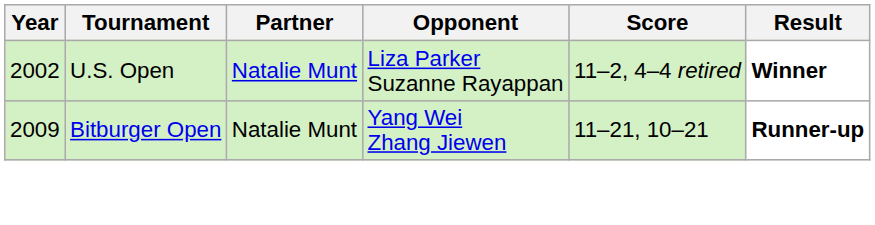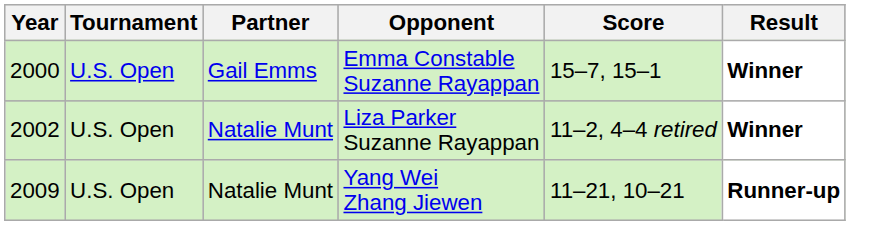+ row: 2000 | U.S. Open | Gail Emms | Emma Constable Suzanne Rayappan | 15–7, 15–1 | Winner
Yang Wei Zhang Jiewen | Tournament: Bitburger Open -> U.S. Open
